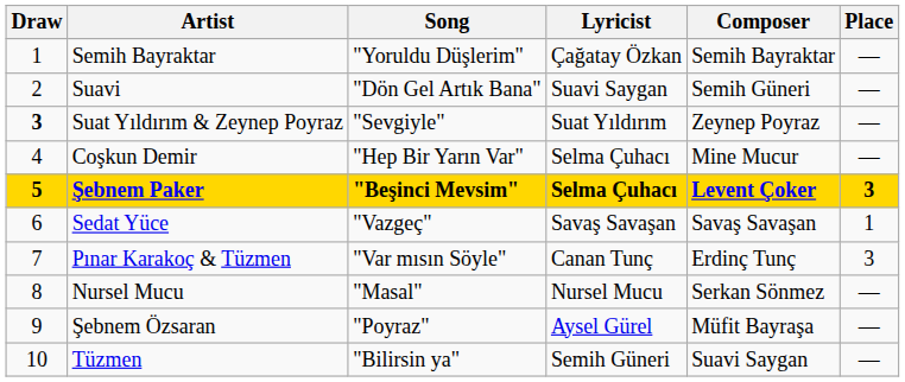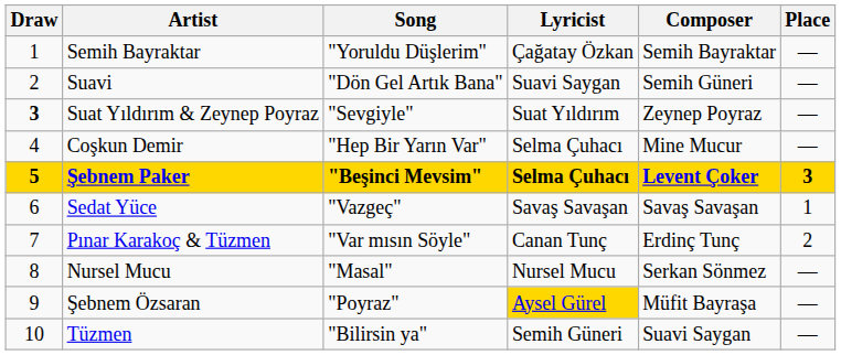Pınar Karakoç & Tüzmen | Place: 3 -> 2
Şebnem Özsaran | Lyricist: no background -> gold background
